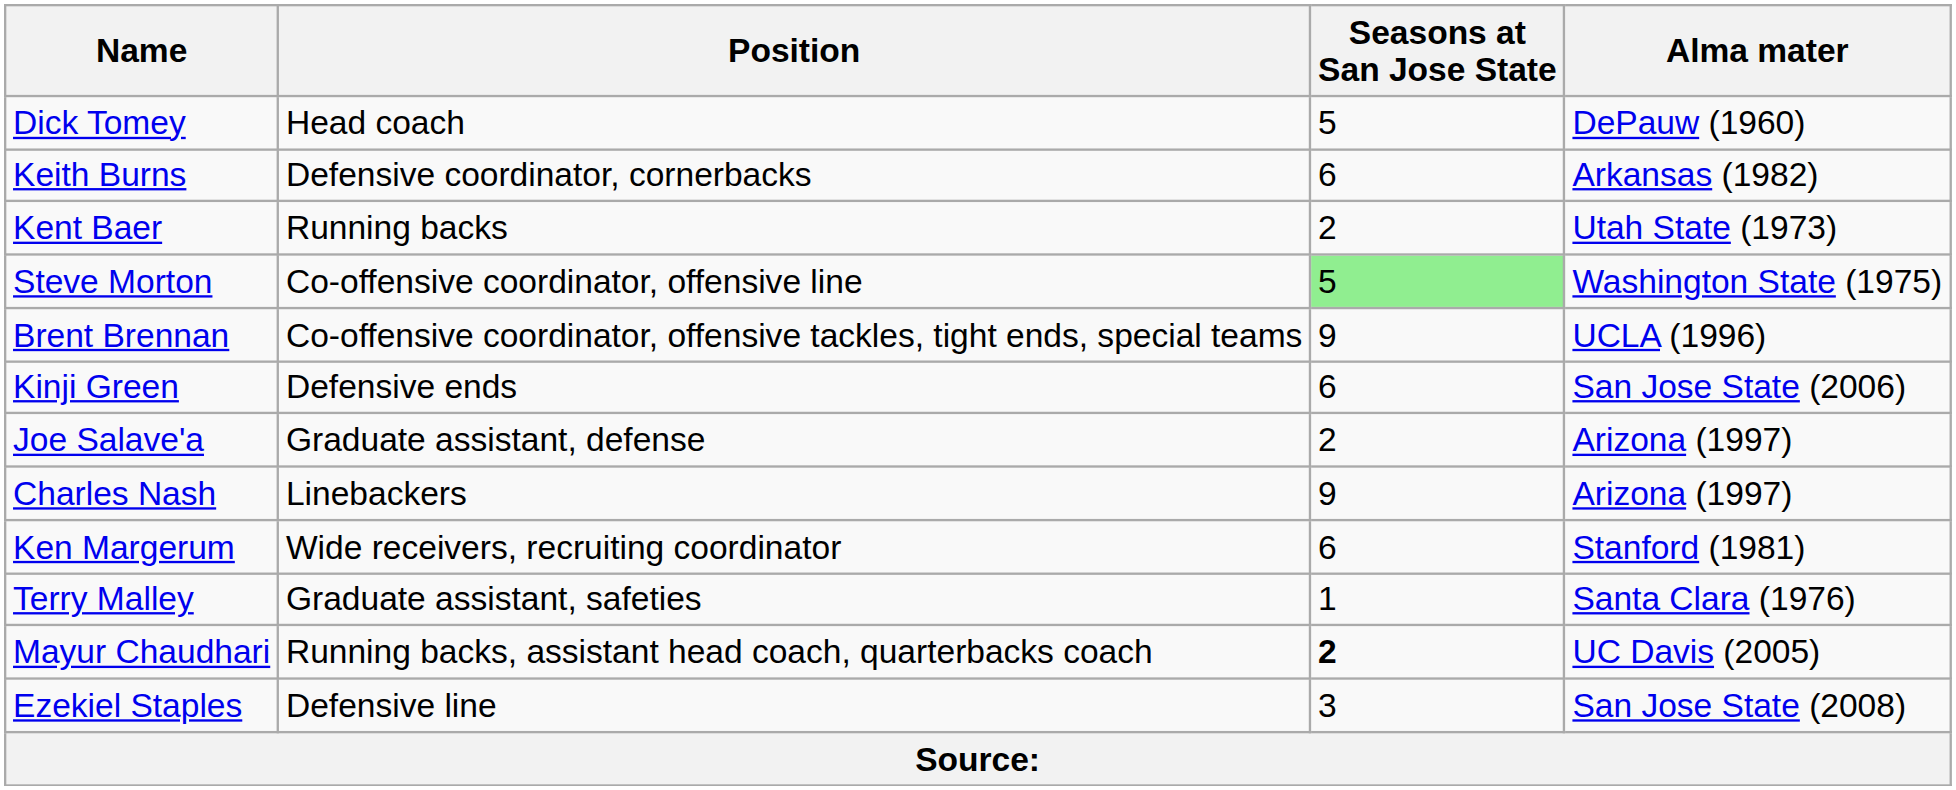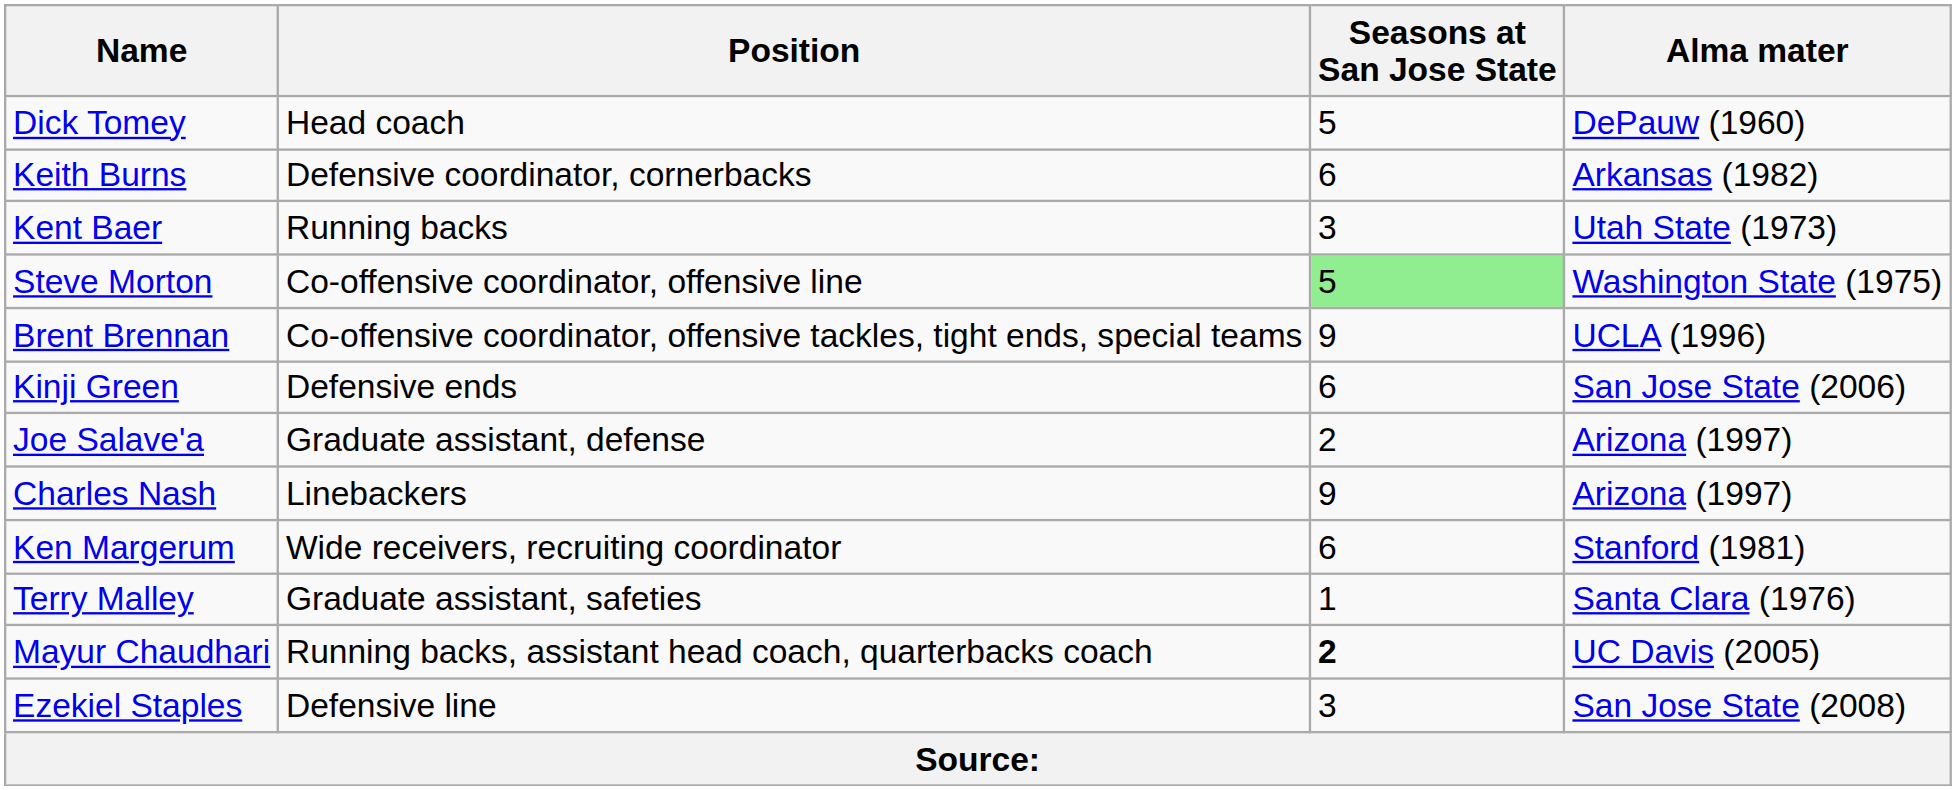Kent Baer | Seasons at San Jose State: 2 -> 3
